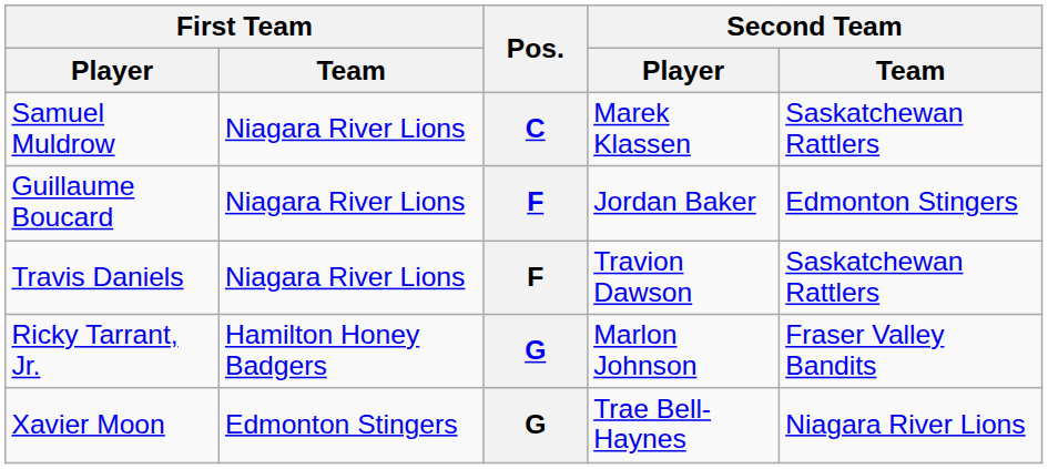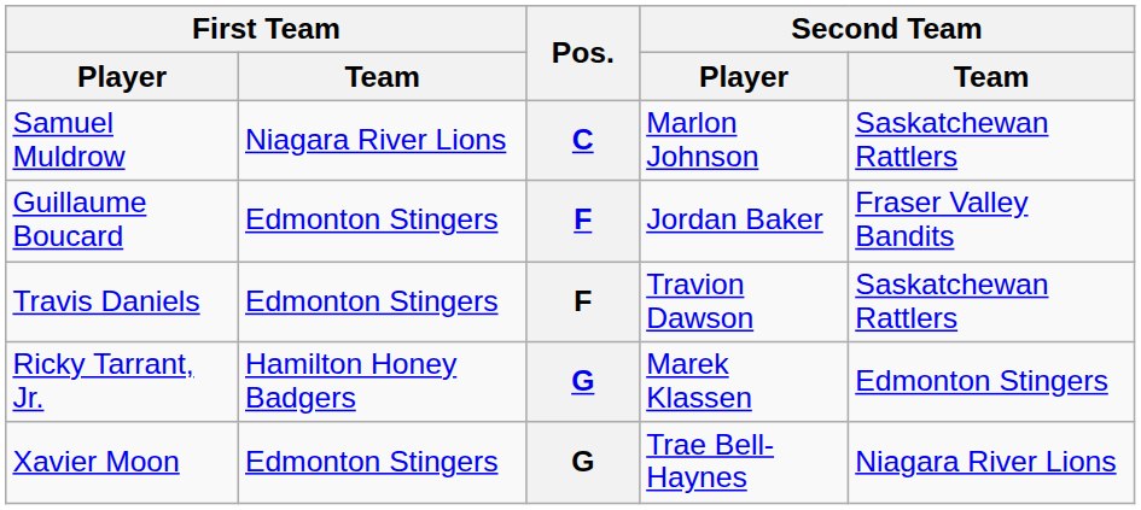Samuel Muldrow | Second Team / Player: Marek Klassen -> Marlon Johnson
Guillaume Boucard | First Team / Team: Niagara River Lions -> Edmonton Stingers
Guillaume Boucard | Second Team / Team: Edmonton Stingers -> Fraser Valley Bandits
Travis Daniels | First Team / Team: Niagara River Lions -> Edmonton Stingers
Ricky Tarrant, Jr. | Second Team / Player: Marlon Johnson -> Marek Klassen
Ricky Tarrant, Jr. | Second Team / Team: Fraser Valley Bandits -> Edmonton Stingers
